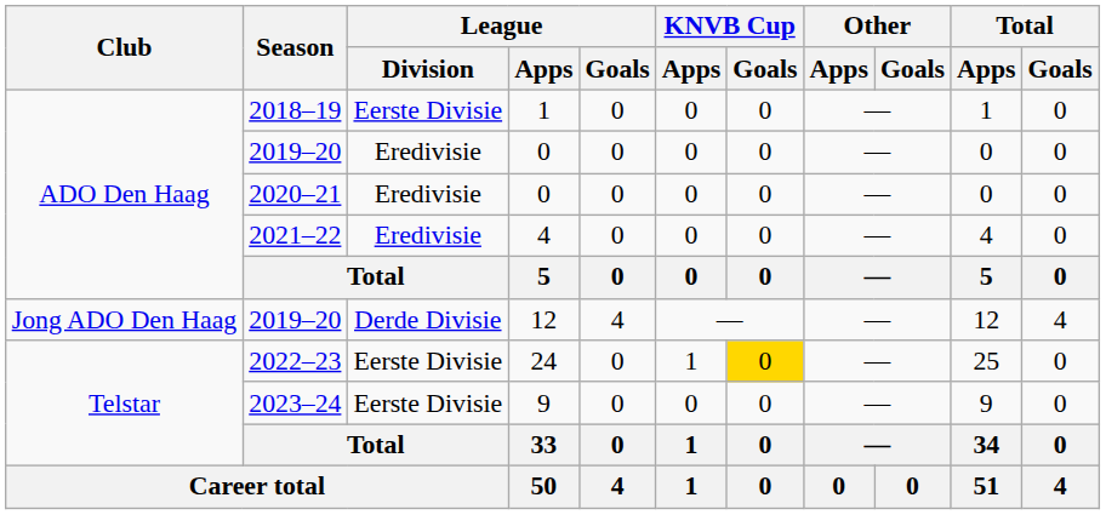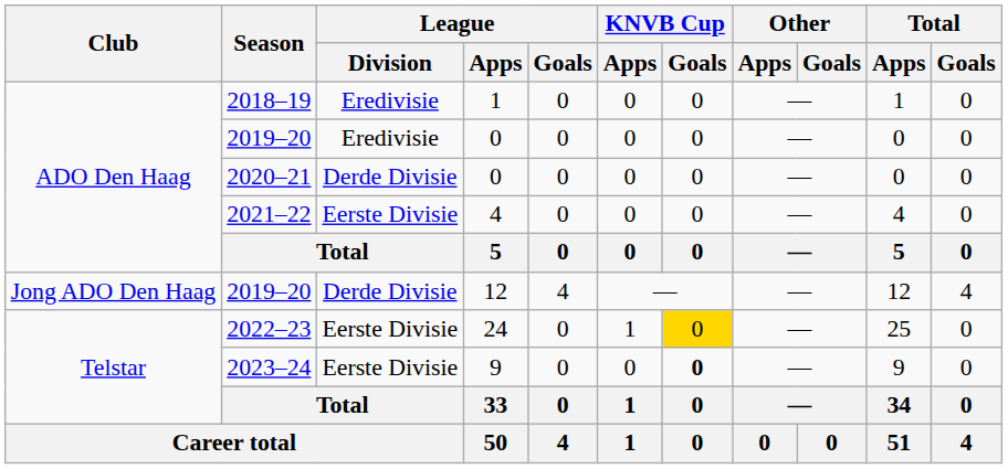2018–19 | League / Division: Eerste Divisie -> Eredivisie
2020–21 | League / Division: Eredivisie -> Derde Divisie
2021–22 | League / Division: Eredivisie -> Eerste Divisie
2023–24 | KNVB Cup / Goals: normal -> bold
